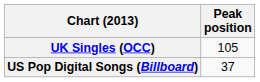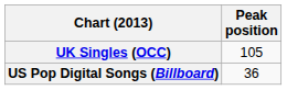US Pop Digital Songs (Billboard) | Peak position: 37 -> 36
